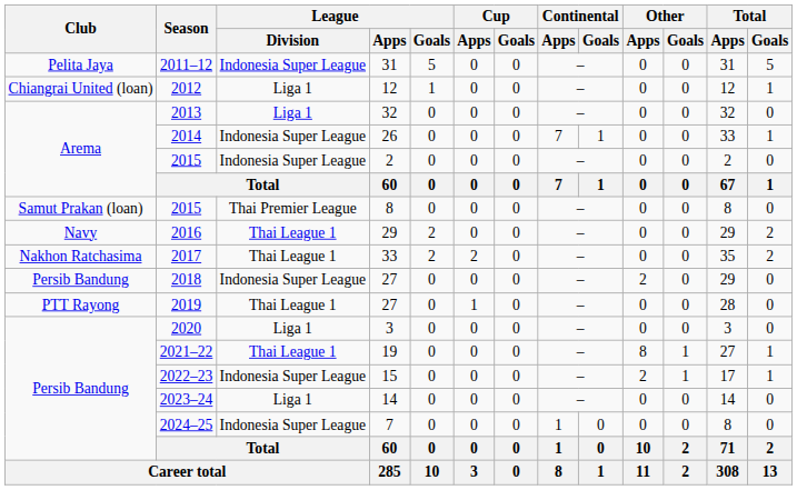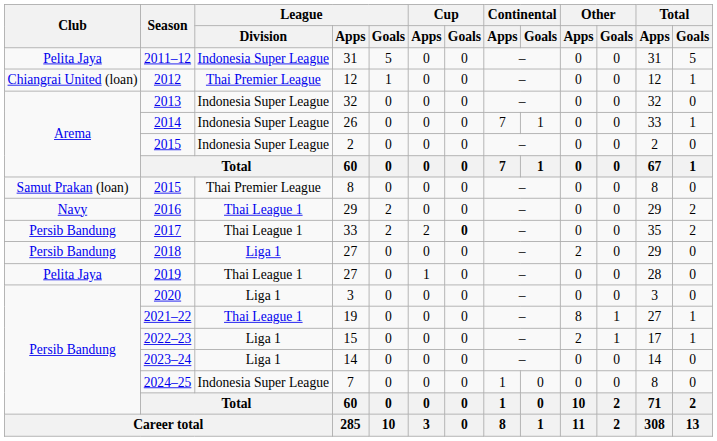2012 | League / Division: Liga 1 -> Thai Premier League
2013 | League / Division: Liga 1 -> Indonesia Super League
2017 | Club: Nakhon Ratchasima -> Persib Bandung
2017 | Cup / Goals: normal -> bold
2018 | League / Division: Indonesia Super League -> Liga 1
2019 | Club: PTT Rayong -> Pelita Jaya
2022–23 | League / Division: Indonesia Super League -> Liga 1
